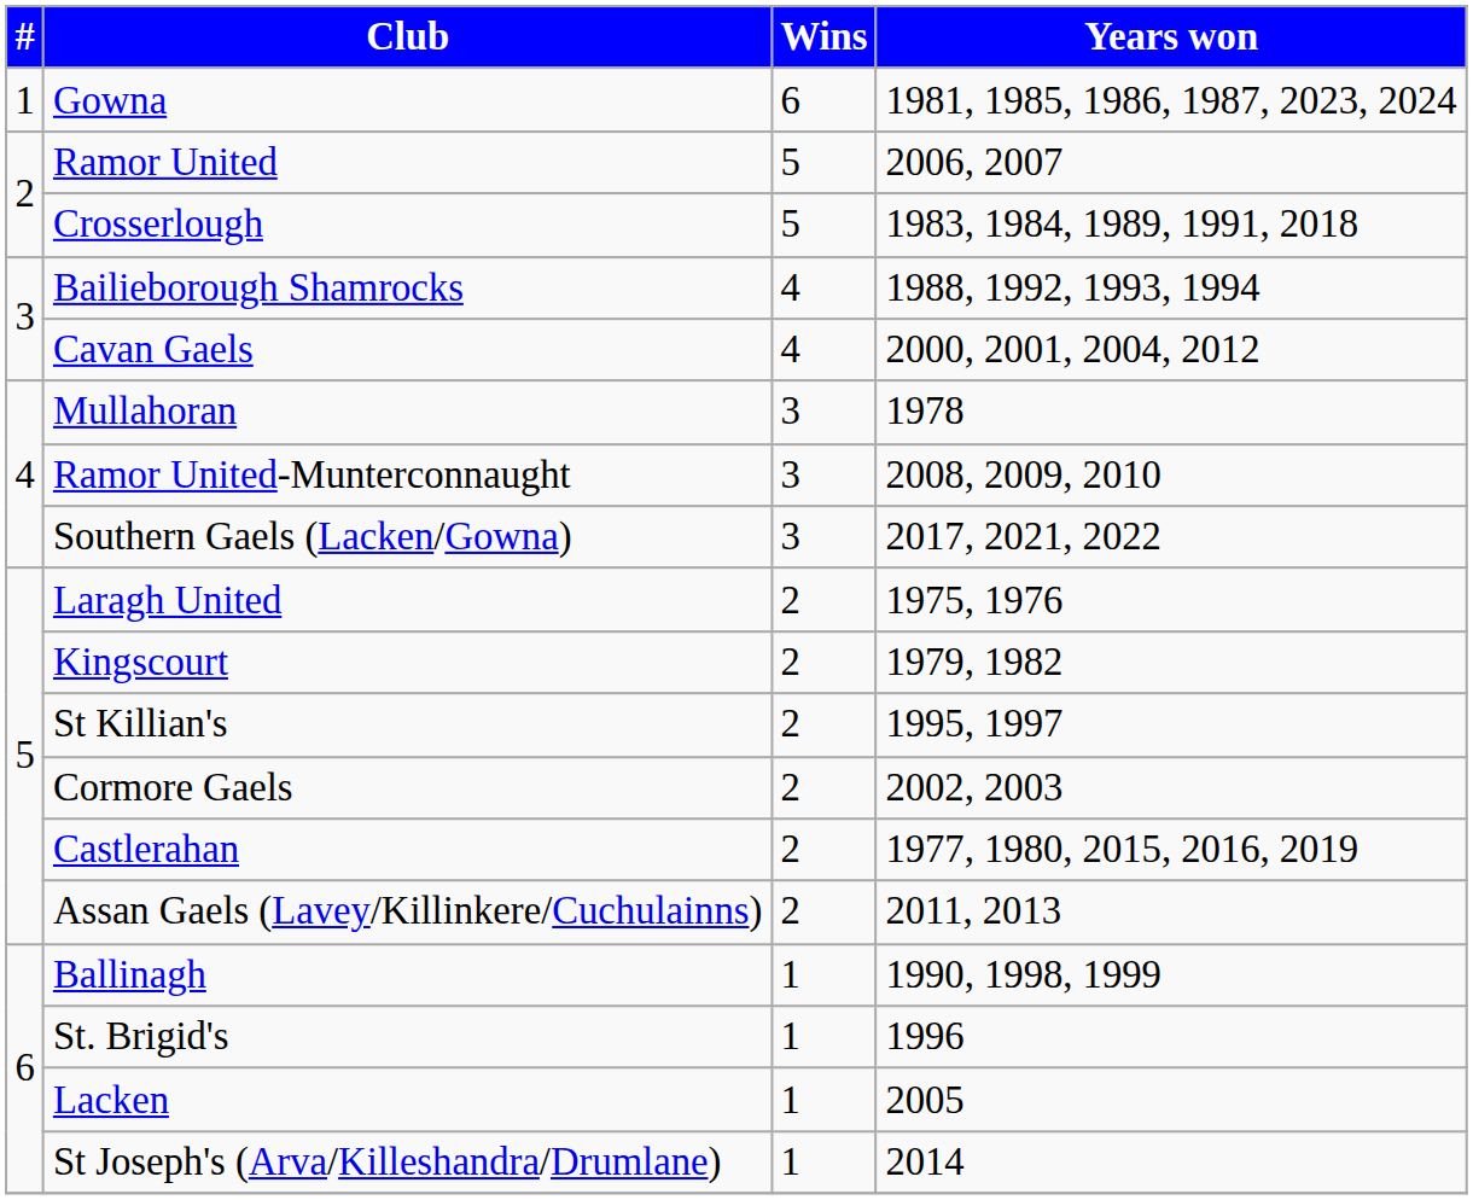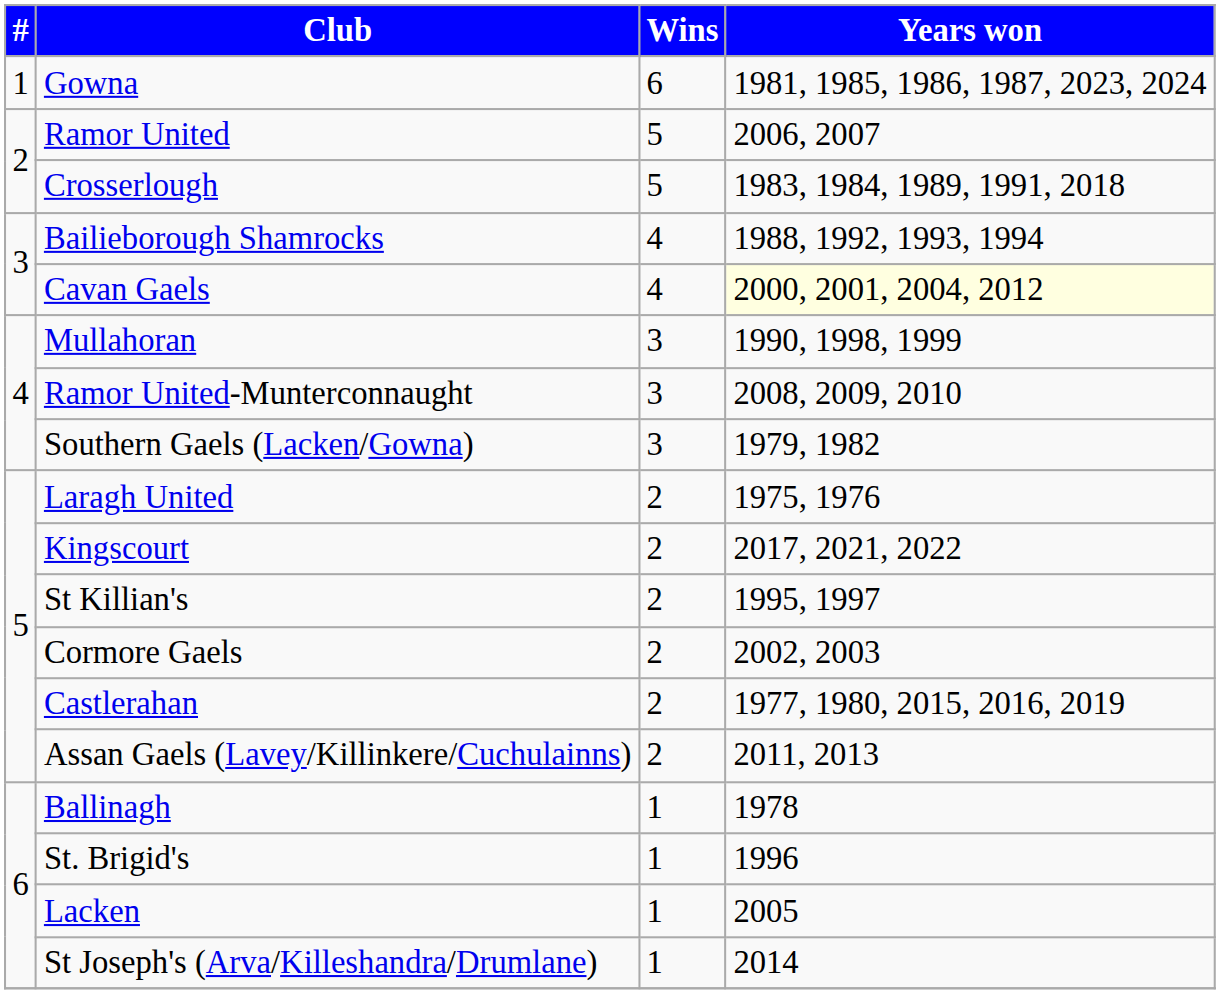Cavan Gaels | Years won: no background -> lightyellow background
Mullahoran | Years won: 1978 -> 1990, 1998, 1999
Southern Gaels (Lacken/Gowna) | Years won: 2017, 2021, 2022 -> 1979, 1982
Kingscourt | Years won: 1979, 1982 -> 2017, 2021, 2022
Ballinagh | Years won: 1990, 1998, 1999 -> 1978
